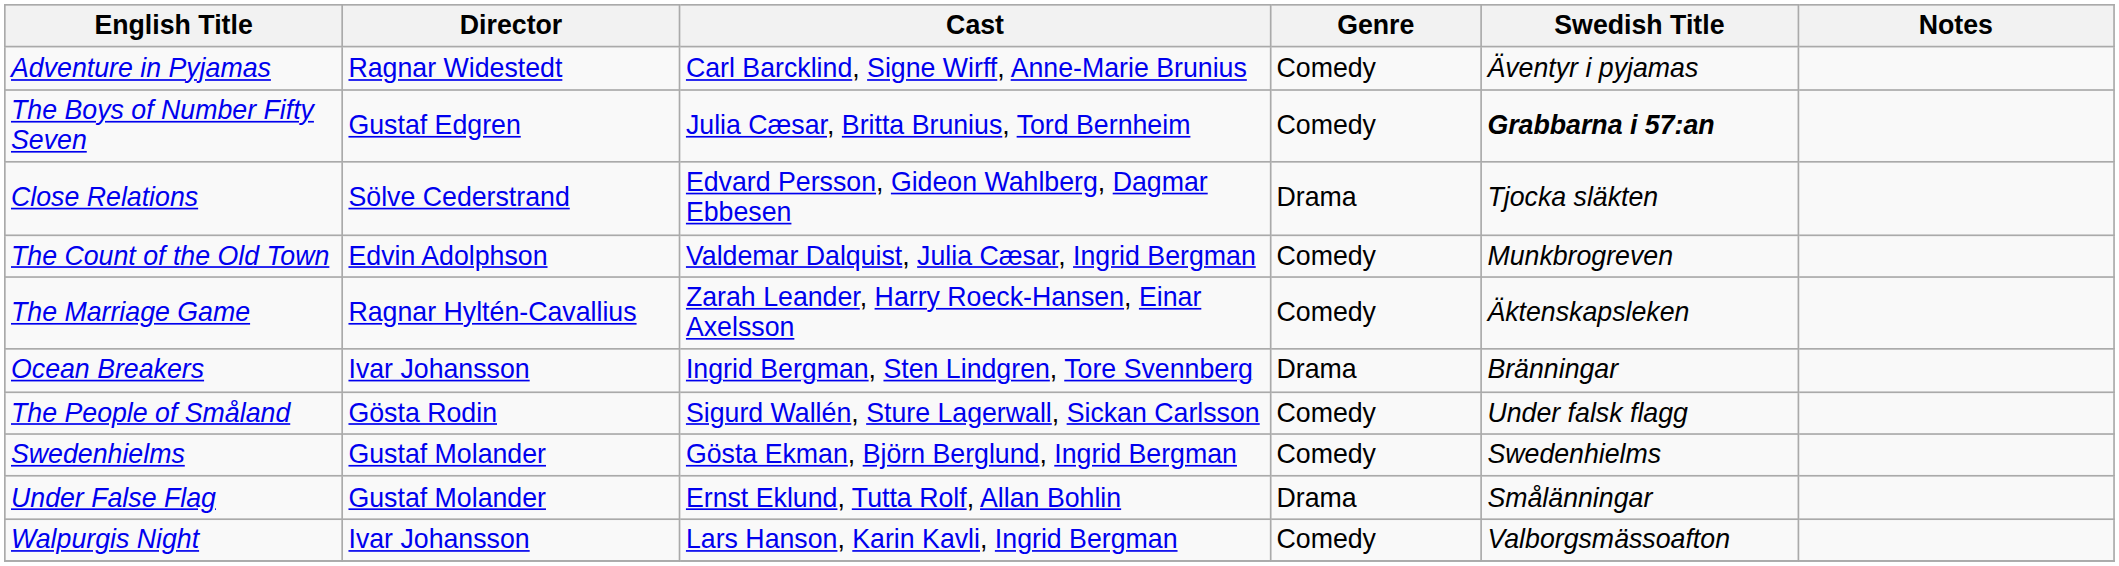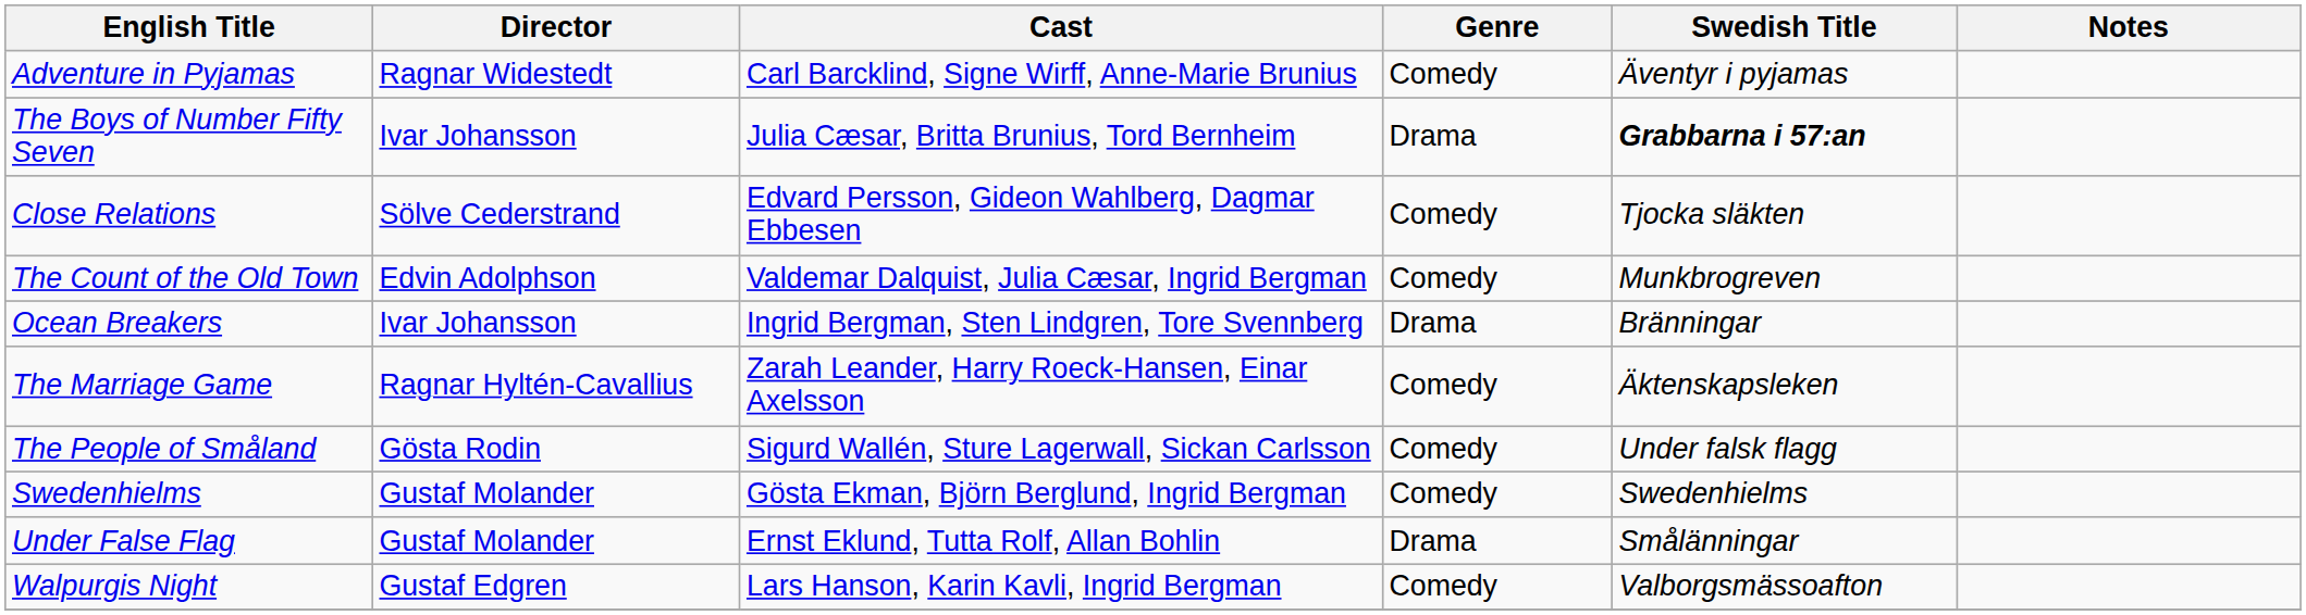The Boys of Number Fifty Seven | Director: Gustaf Edgren -> Ivar Johansson
The Boys of Number Fifty Seven | Genre: Comedy -> Drama
Close Relations | Genre: Drama -> Comedy
rows swapped: The Marriage Game <-> Ocean Breakers
Walpurgis Night | Director: Ivar Johansson -> Gustaf Edgren
